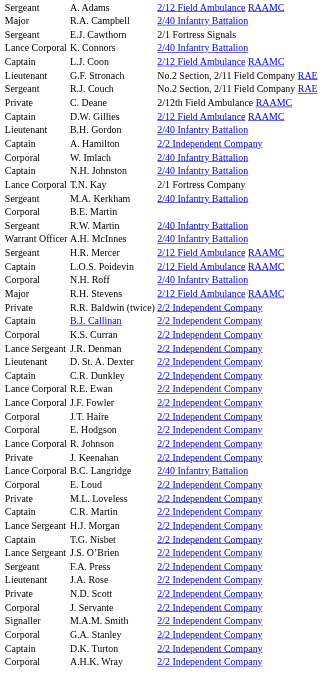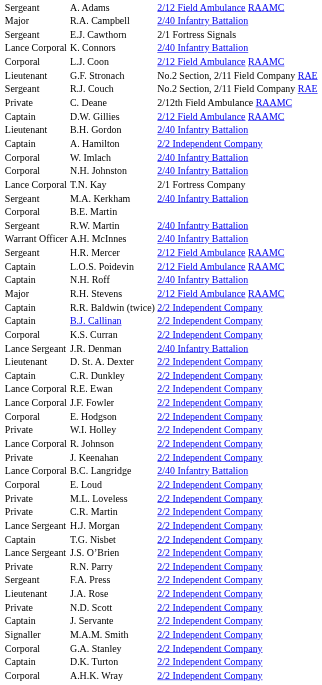L.J. Coon | column 1: Captain -> Corporal
N.H. Johnston | column 1: Captain -> Corporal
N.H. Roff | column 1: Corporal -> Captain
R.R. Baldwin (twice) | column 1: Private -> Captain
J.R. Denman | column 3: 2/2 Independent Company -> 2/40 Infantry Battalion
- row: Corporal | J.T. Haire | 2/2 Independent Company
+ row: Private | W.I. Holley | 2/2 Independent Company
C.R. Martin | column 1: Captain -> Private
+ row: Private | R.N. Parry | 2/2 Independent Company
J. Servante | column 1: Corporal -> Captain
